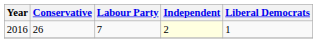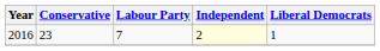2016 | Conservative: 26 -> 23
